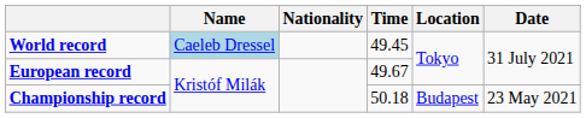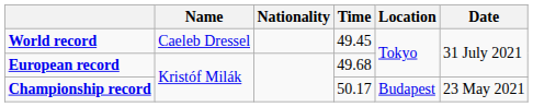World record | Name: lightblue background -> no background
European record | Time: 49.67 -> 49.68
Championship record | Time: 50.18 -> 50.17
